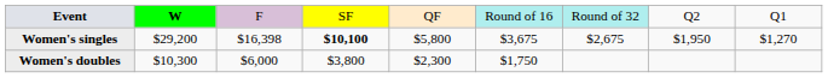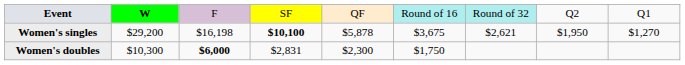Women's singles | column 3: $16,398 -> $16,198
Women's singles | column 5: $5,800 -> $5,878
Women's singles | column 7: $2,675 -> $2,621
Women's doubles | column 3: normal -> bold
Women's doubles | column 4: $3,800 -> $2,831
